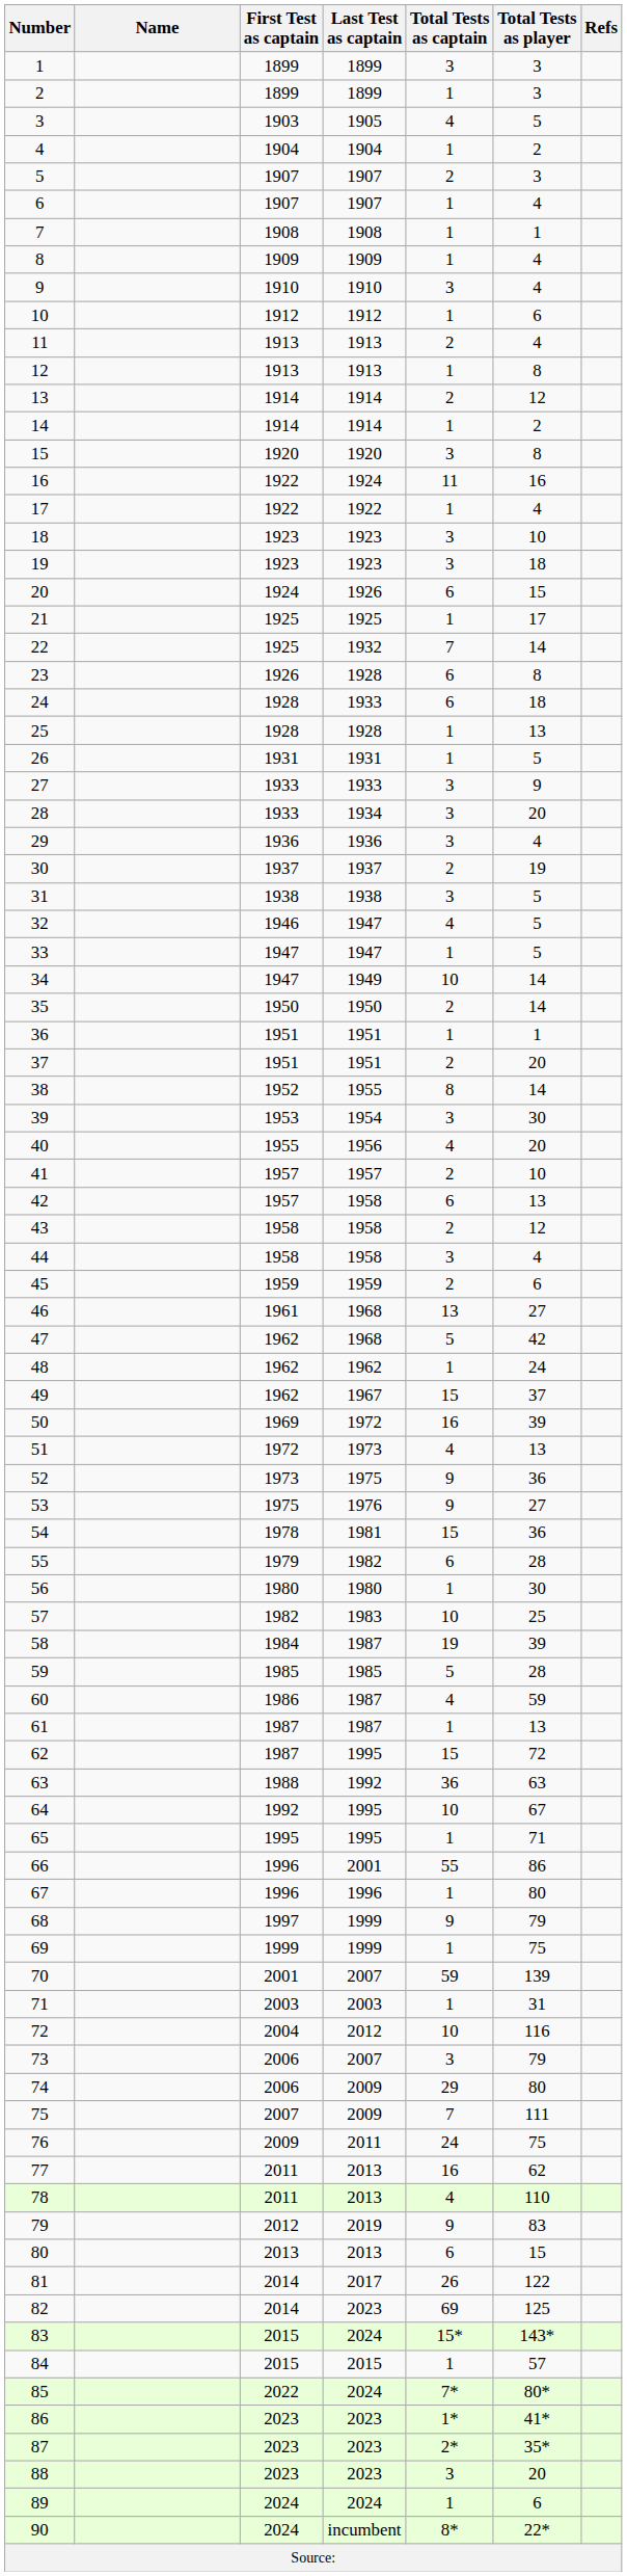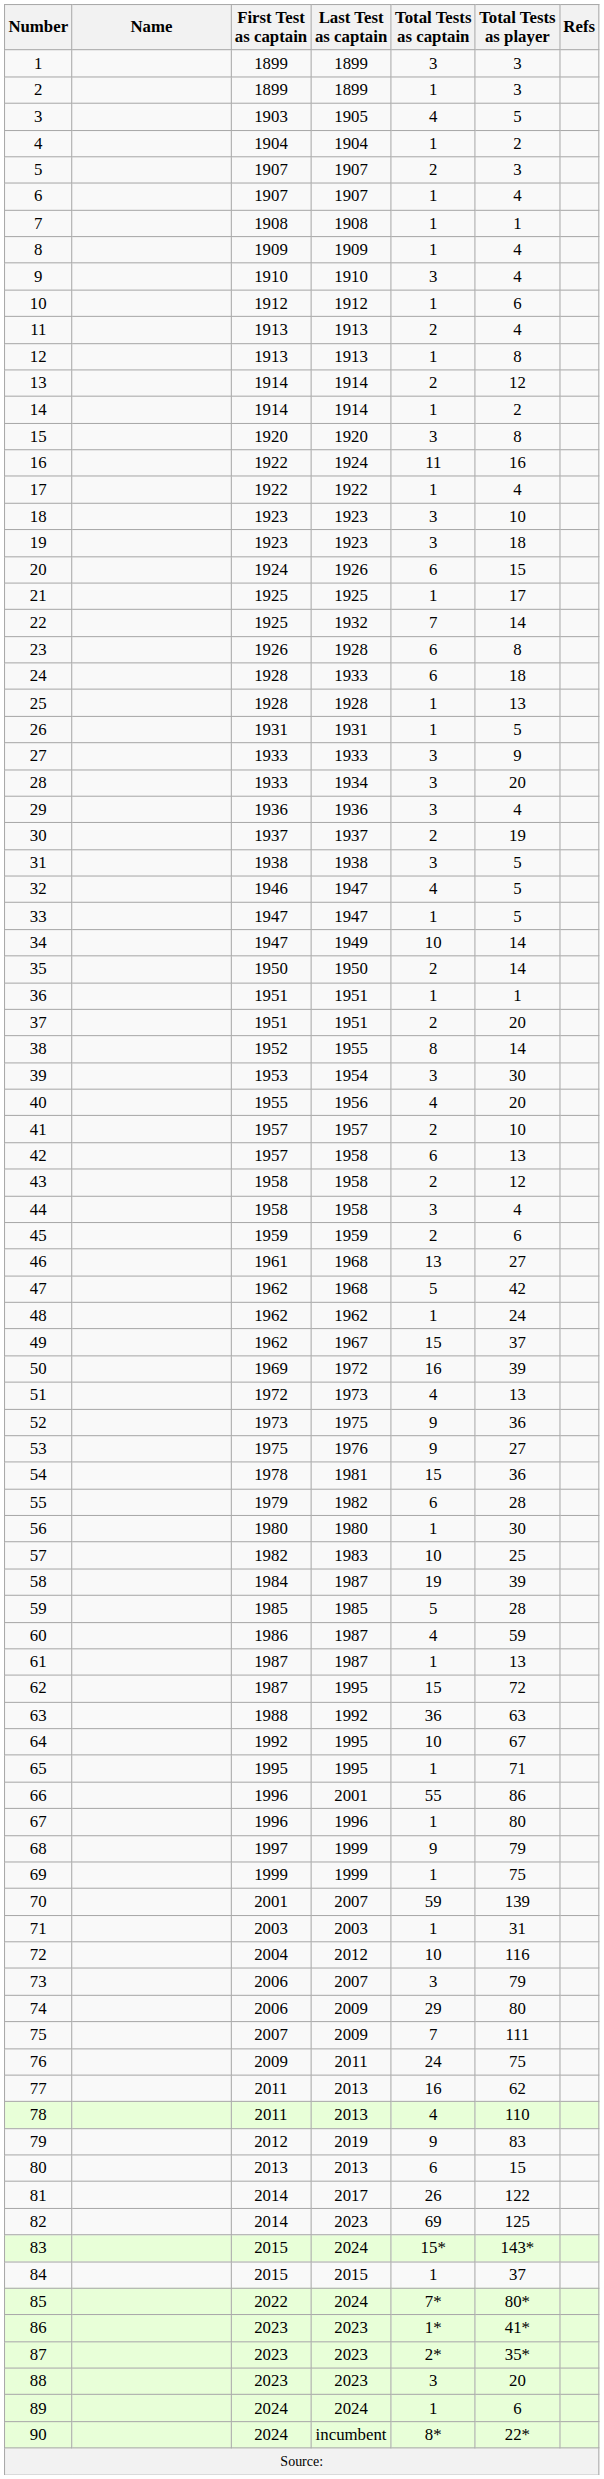84 | Total Tests as player: 57 -> 37
